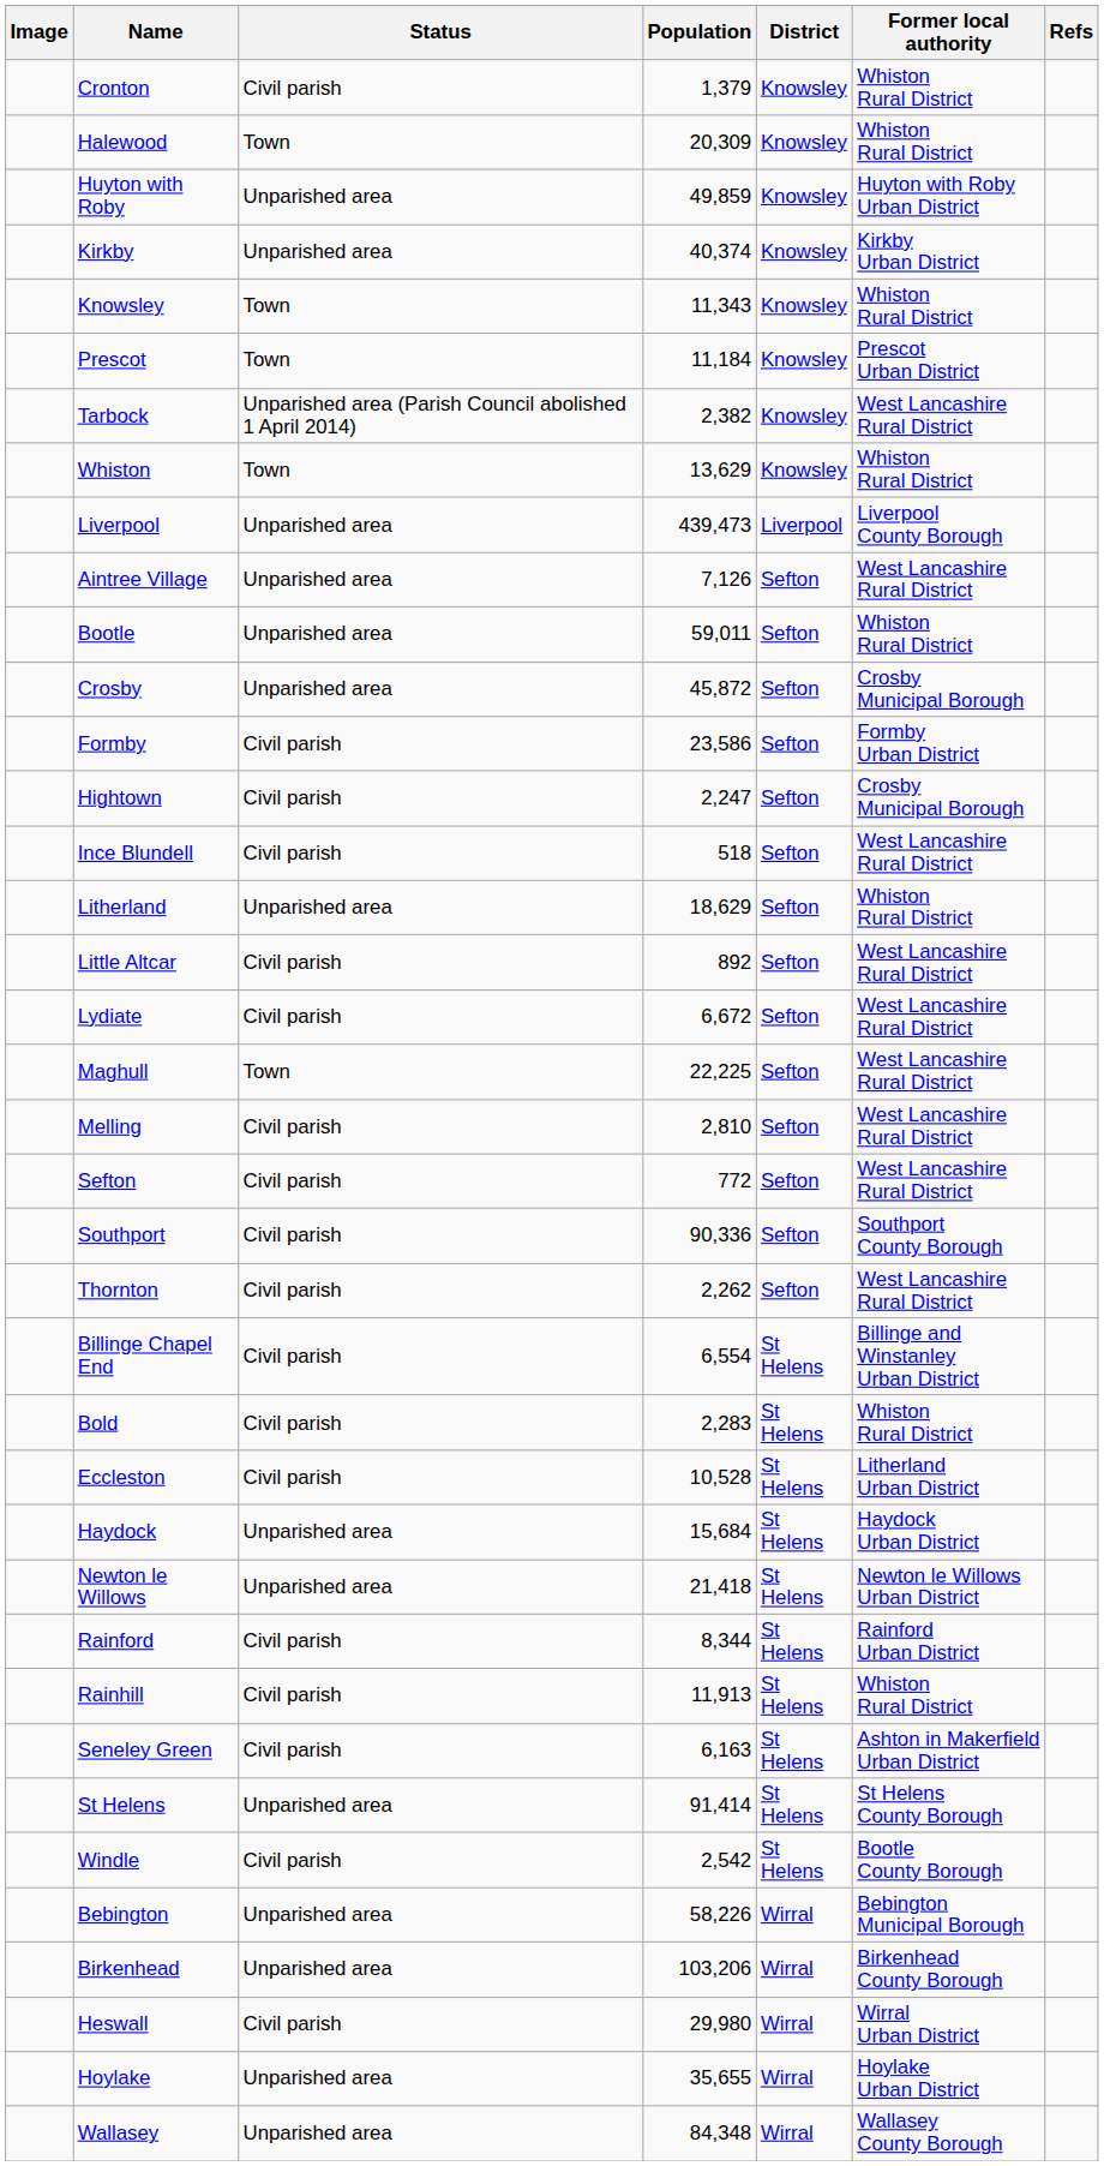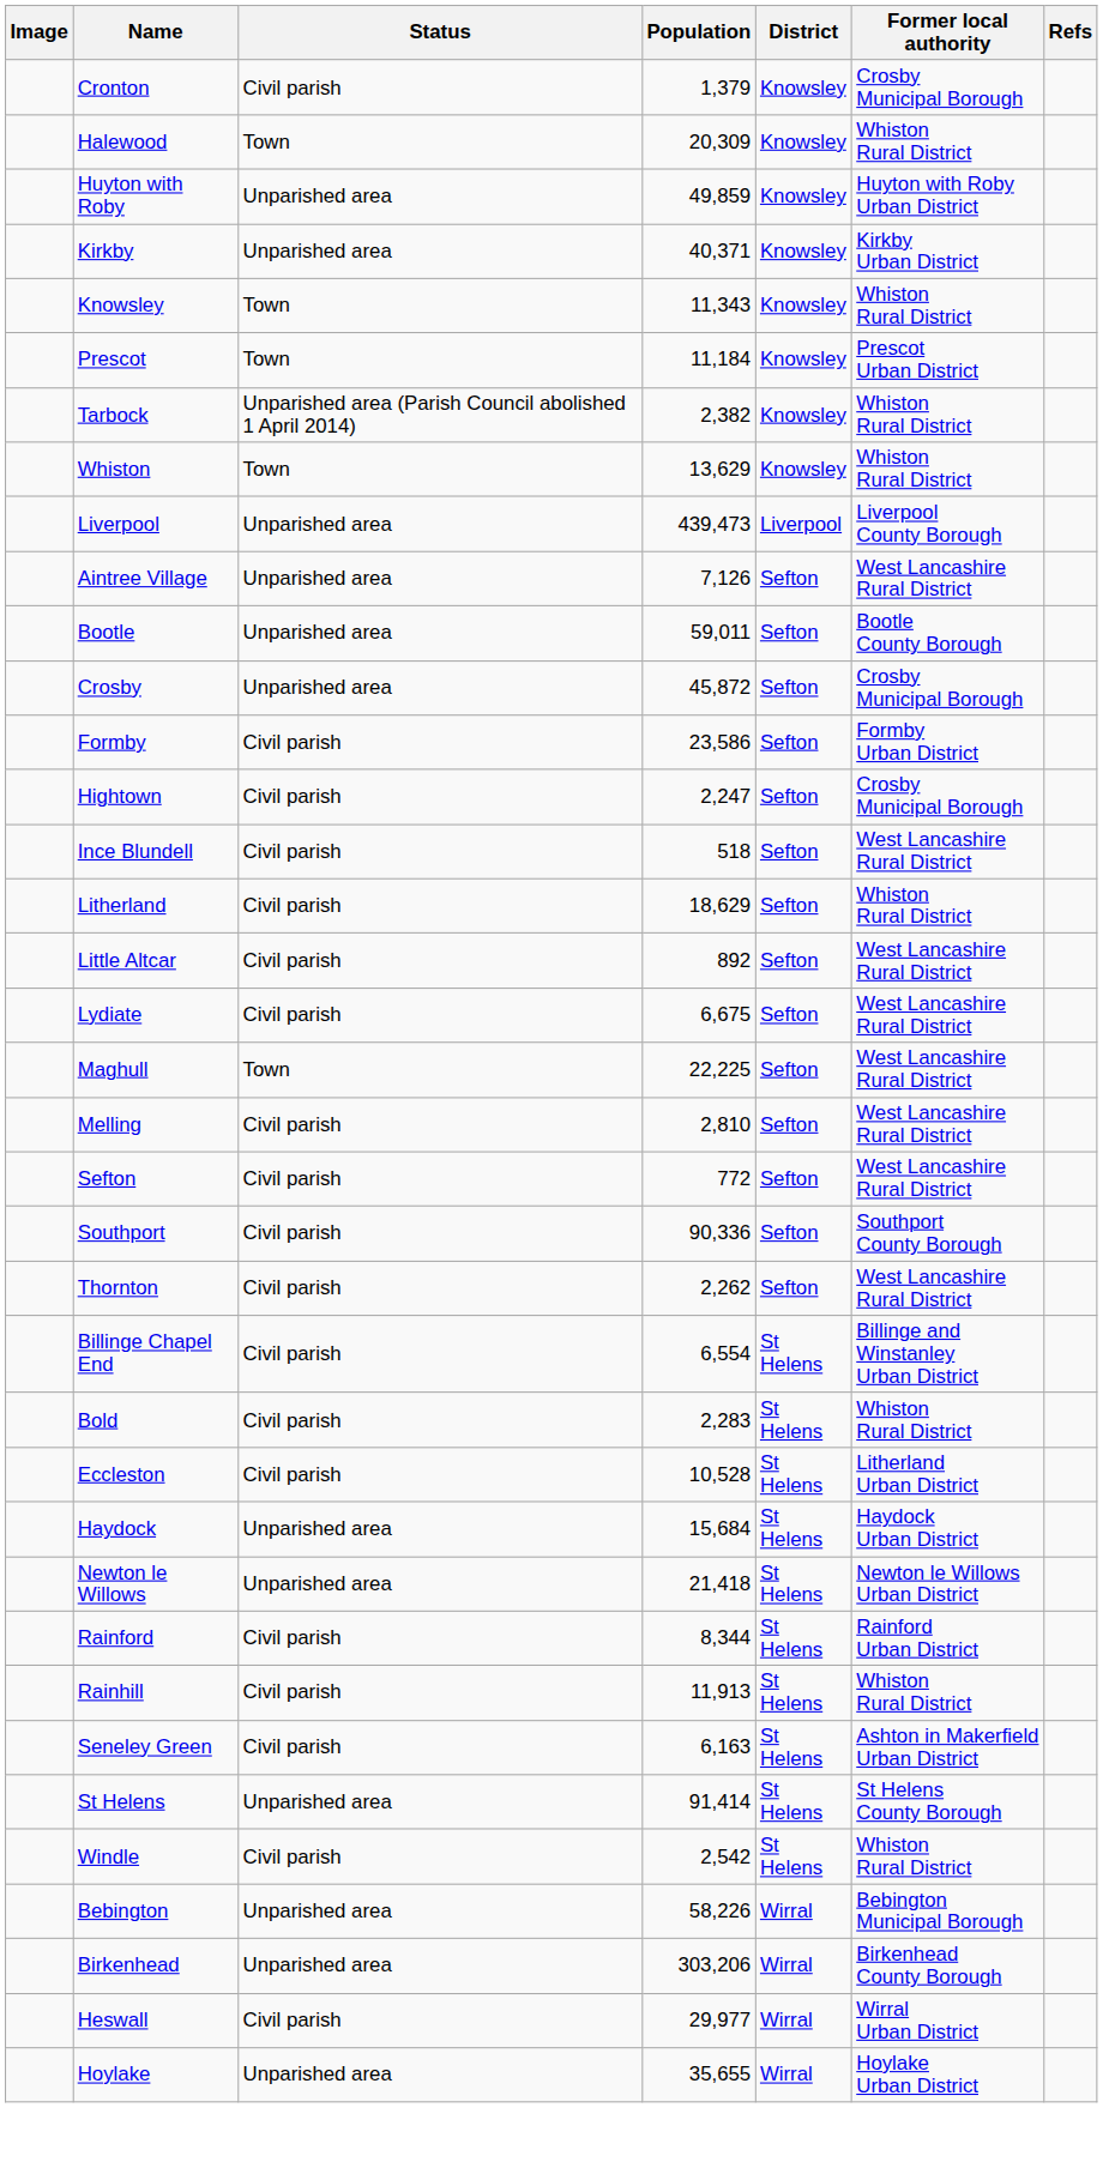Cronton | Former local authority: Whiston Rural District -> Crosby Municipal Borough
Kirkby | Population: 40,374 -> 40,371
Tarbock | Former local authority: West Lancashire Rural District -> Whiston Rural District
Bootle | Former local authority: Whiston Rural District -> Bootle County Borough
Litherland | Status: Unparished area -> Civil parish
Lydiate | Population: 6,672 -> 6,675
Windle | Former local authority: Bootle County Borough -> Whiston Rural District
Birkenhead | Population: 103,206 -> 303,206
Heswall | Population: 29,980 -> 29,977
- row: Wallasey | Unparished area | 84,348 | Wirral | Wallasey County Borough
